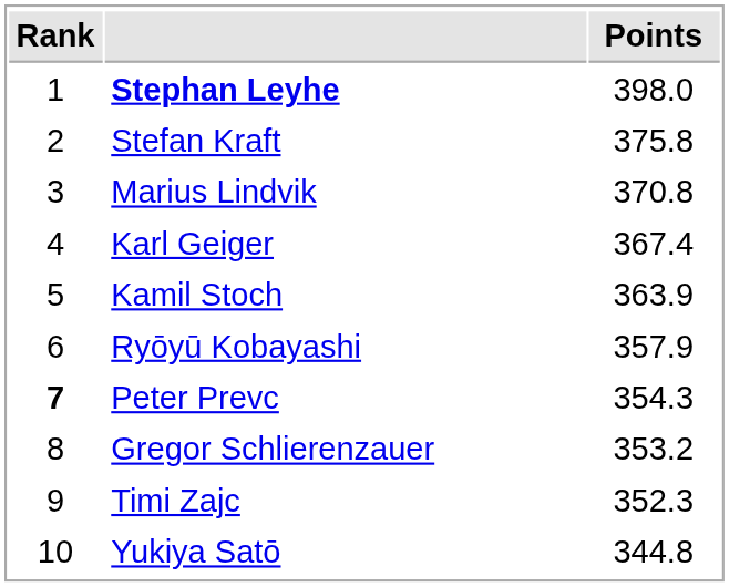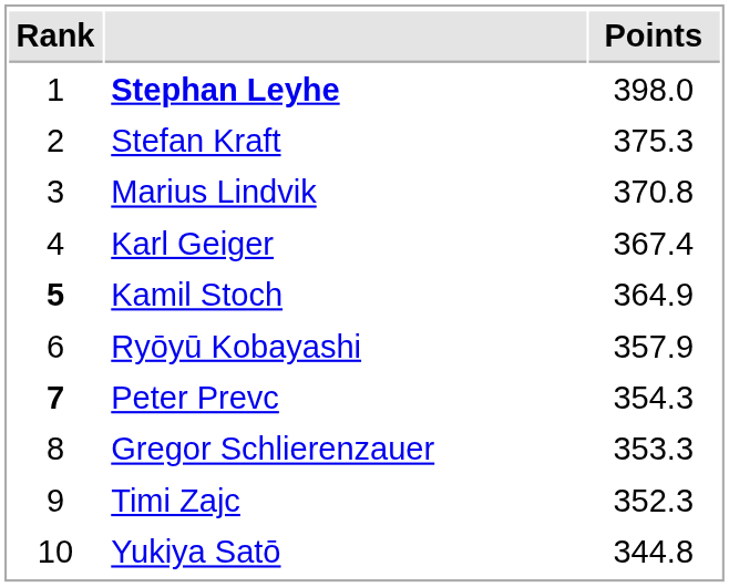Stefan Kraft | Points: 375.8 -> 375.3
Kamil Stoch | Rank: normal -> bold
Kamil Stoch | Points: 363.9 -> 364.9
Gregor Schlierenzauer | Points: 353.2 -> 353.3
